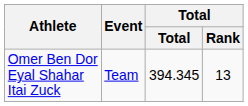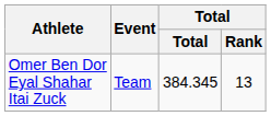Omer Ben Dor Eyal Shahar Itai Zuck | Total: 394.345 -> 384.345
